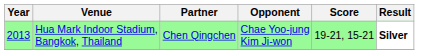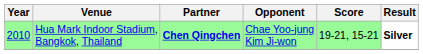Hua Mark Indoor Stadium, Bangkok, Thailand | Year: 2013 -> 2010
Hua Mark Indoor Stadium, Bangkok, Thailand | Partner: normal -> bold
